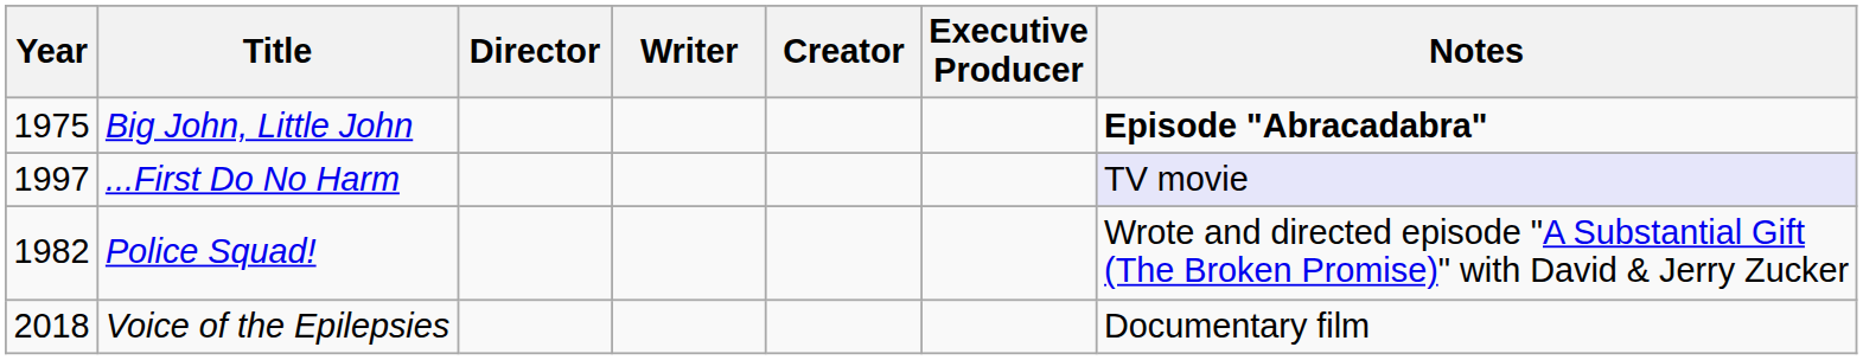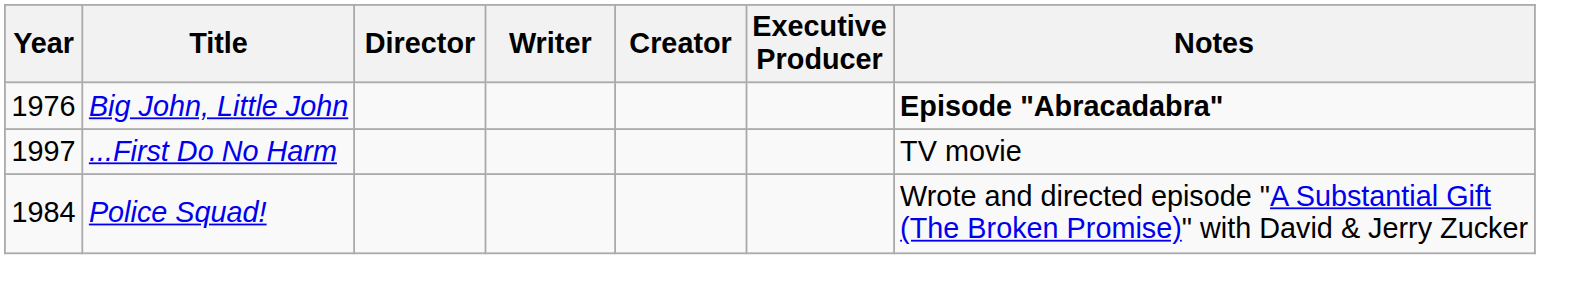Big John, Little John | Year: 1975 -> 1976
...First Do No Harm | Notes: lavender background -> no background
Police Squad! | Year: 1982 -> 1984
- row: 2018 | Voice of the Epilepsies | Documentary film
